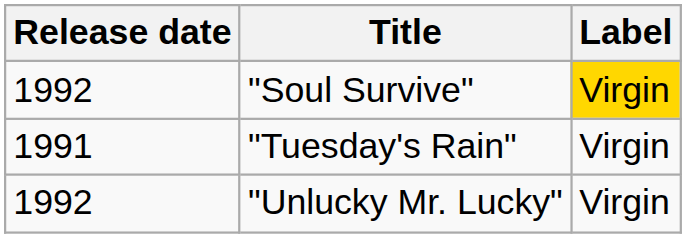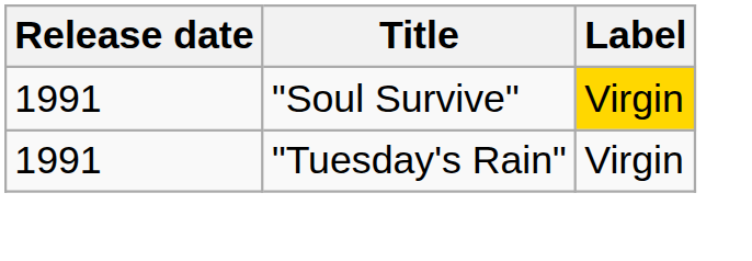"Soul Survive" | Release date: 1992 -> 1991
- row: 1992 | "Unlucky Mr. Lucky" | Virgin
